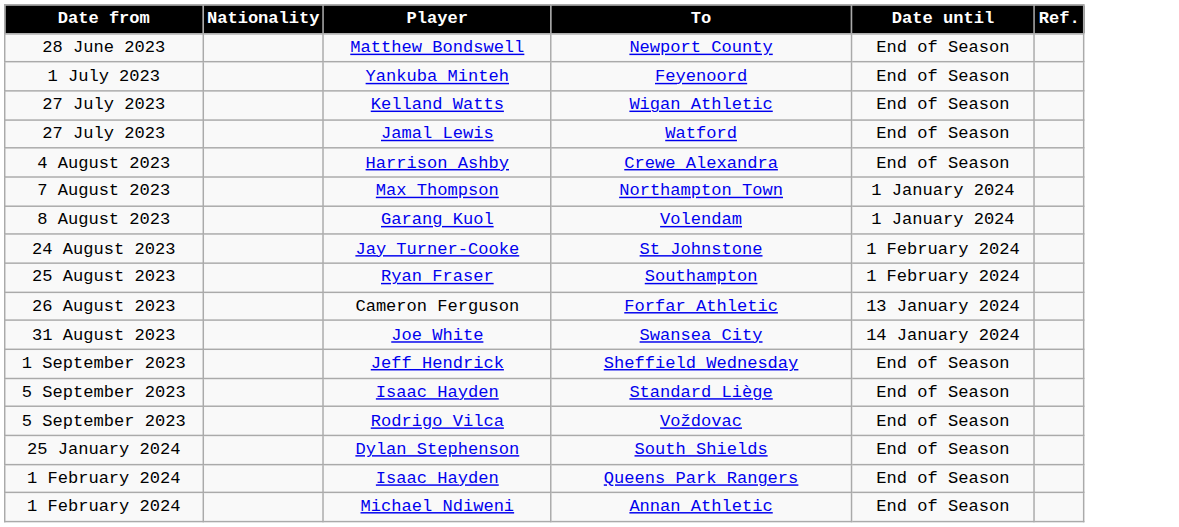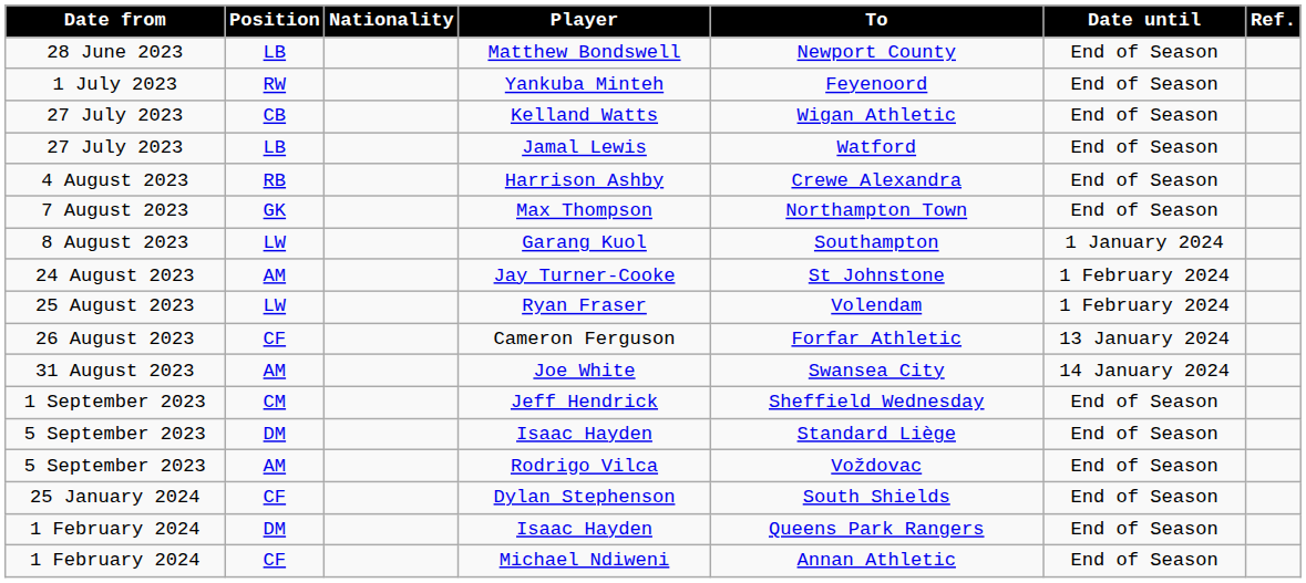+ column: Position | LB | RW | CB | LB | RB | GK | LW | AM | LW | CF | AM | CM | DM | AM | CF | DM | CF
Max Thompson | Date until: 1 January 2024 -> End of Season
Garang Kuol | To: Volendam -> Southampton
Ryan Fraser | To: Southampton -> Volendam
